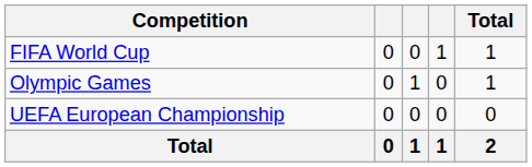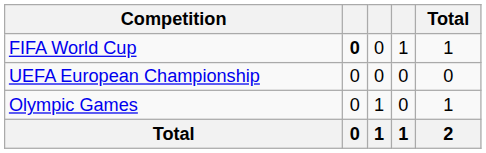FIFA World Cup | column 2: normal -> bold
rows swapped: Olympic Games <-> UEFA European Championship
